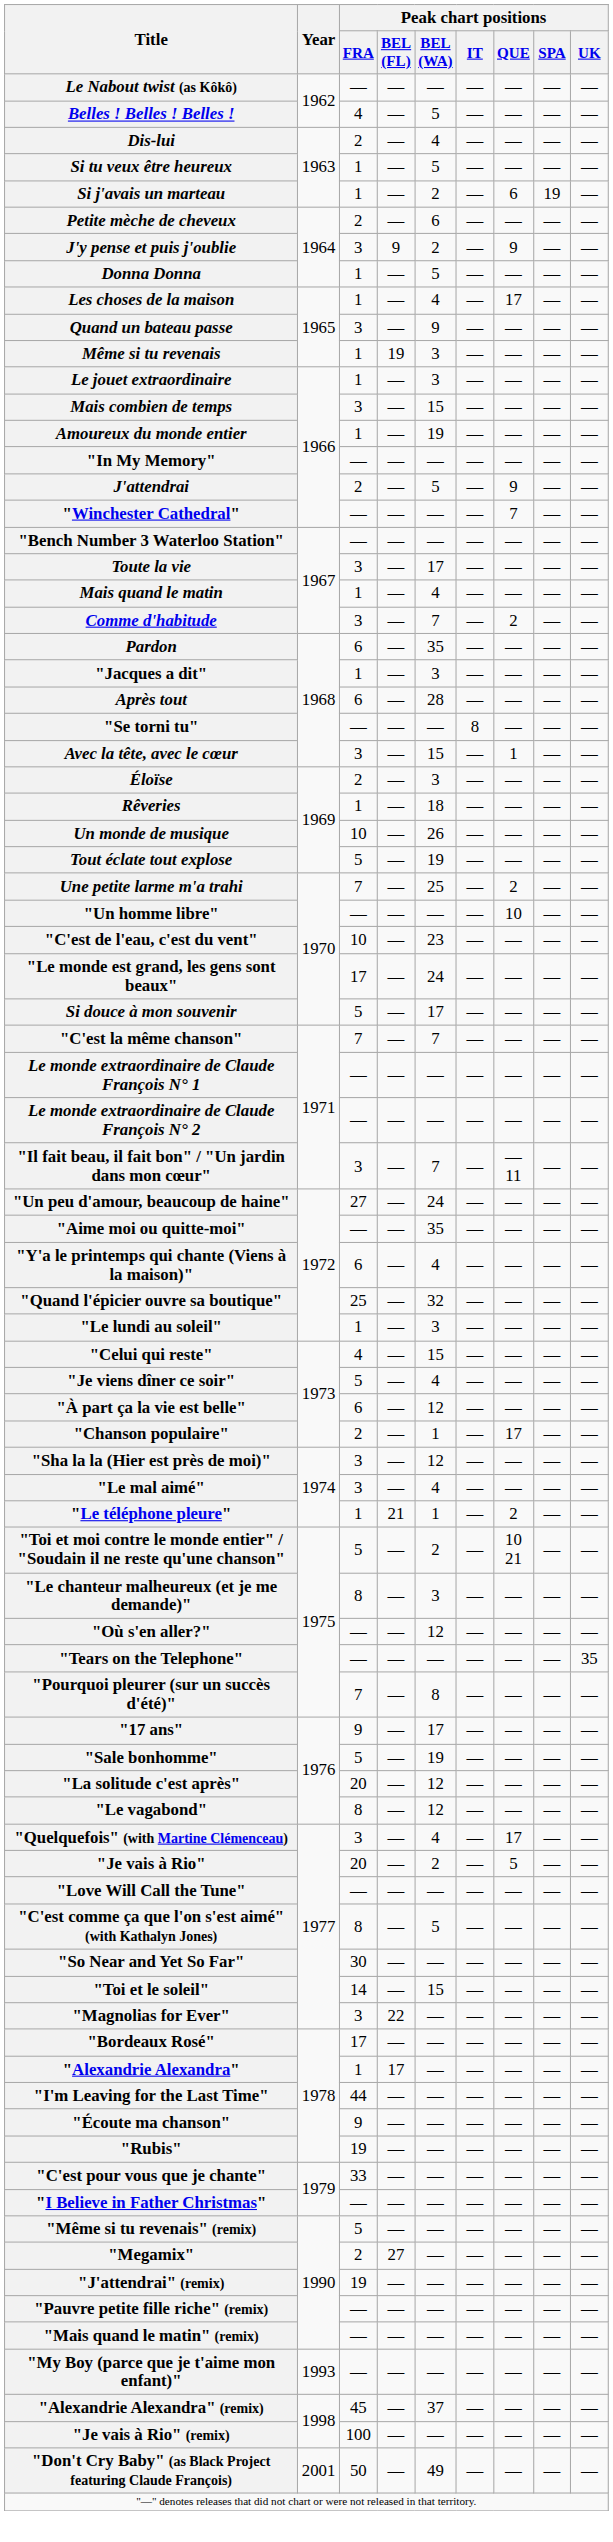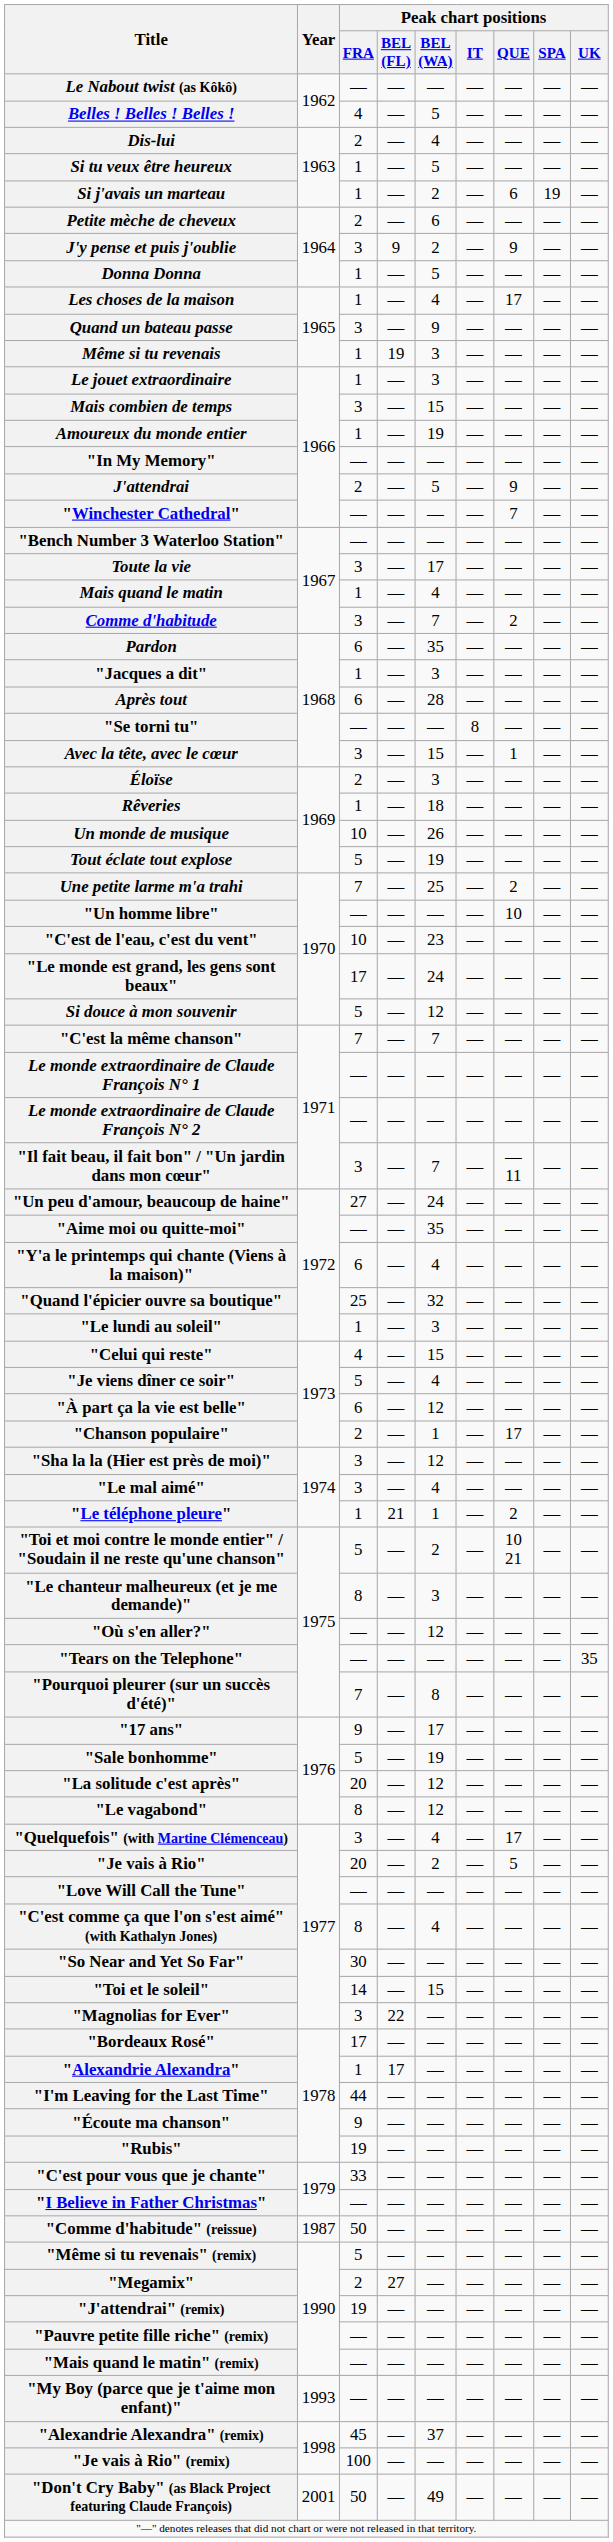Si douce à mon souvenir | Peak chart positions / BEL (WA): 17 -> 12
"C'est comme ça que l'on s'est aimé" (with Kathalyn Jones) | Peak chart positions / BEL (WA): 5 -> 4
+ row: "Comme d'habitude" (reissue) | 1987 | 50 | — | — | — | — | — | —
